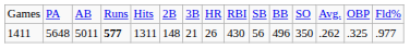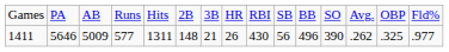1411 | column 2: 5648 -> 5646
1411 | column 3: 5011 -> 5009
1411 | column 4: bold -> normal
1411 | column 12: 350 -> 390
